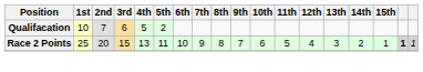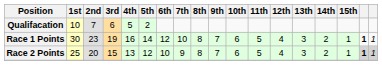+ row: Race 1 Points | 30 | 23 | 19 | 16 | 14 | 12 | 10 | 8 | 7 | 6 | 5 | 4 | 3 | 2 | 1 | 1 | 1
Race 2 Points | 5th: 11 -> 12
